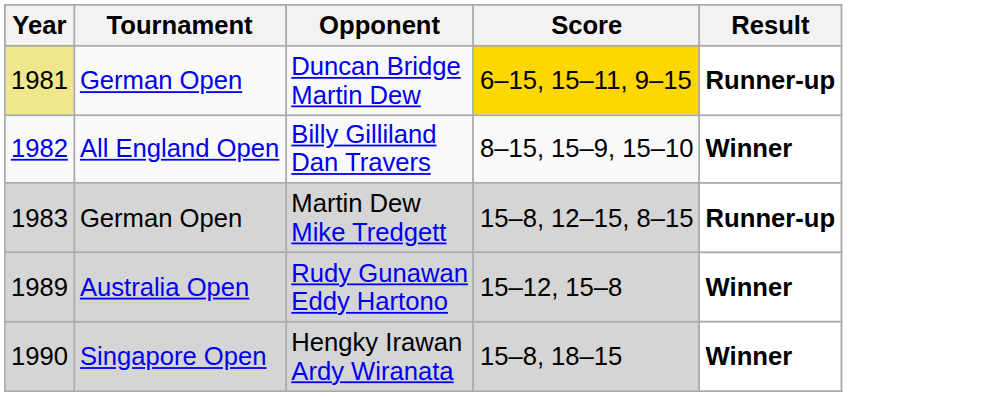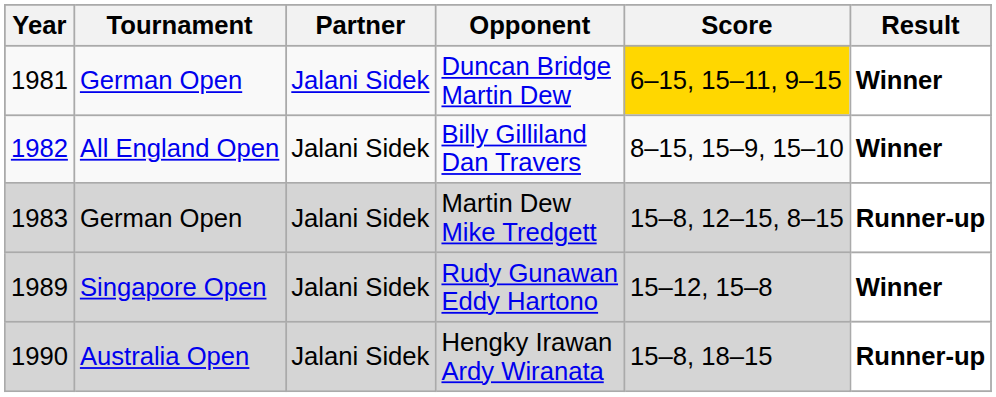+ column: Partner | Jalani Sidek | Jalani Sidek | Jalani Sidek | Jalani Sidek | Jalani Sidek
Duncan Bridge Martin Dew | Year: khaki background -> no background
Duncan Bridge Martin Dew | Result: Runner-up -> Winner
Rudy Gunawan Eddy Hartono | Tournament: Australia Open -> Singapore Open
Hengky Irawan Ardy Wiranata | Tournament: Singapore Open -> Australia Open
Hengky Irawan Ardy Wiranata | Result: Winner -> Runner-up
